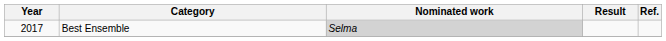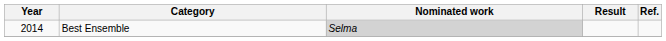Best Ensemble | Year: 2017 -> 2014
